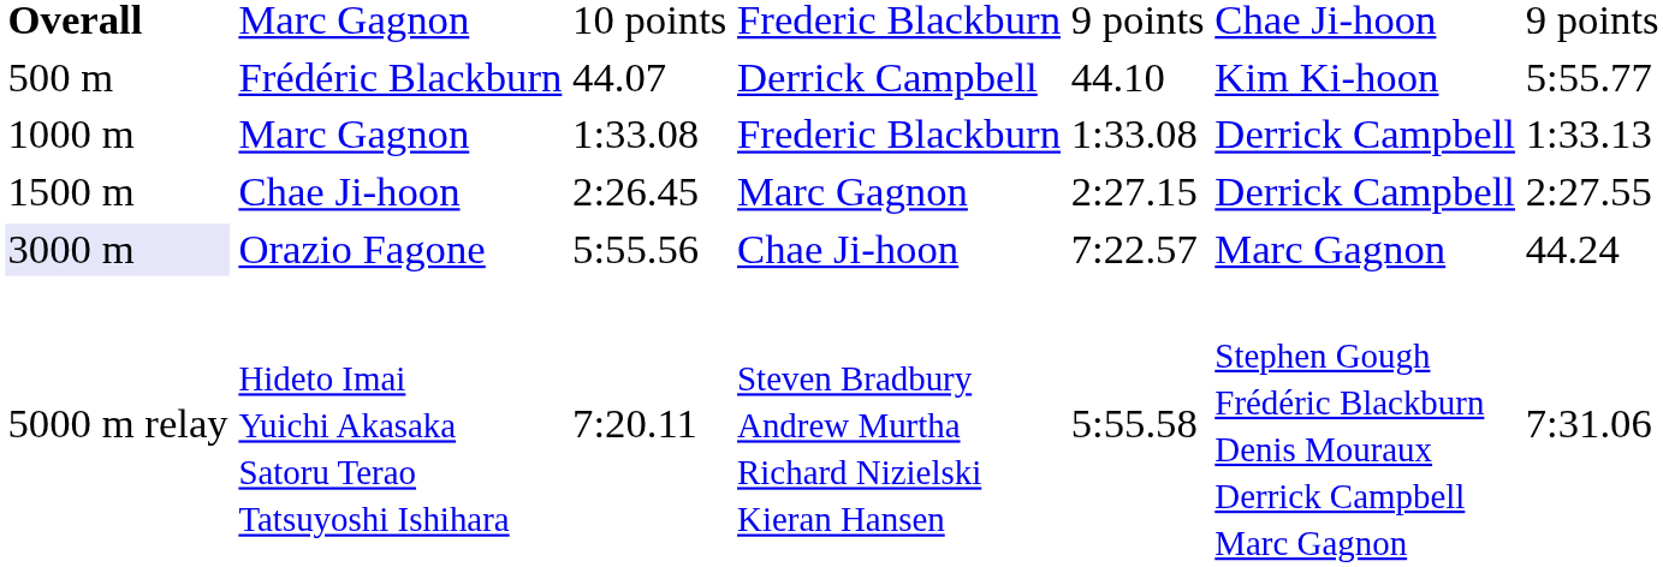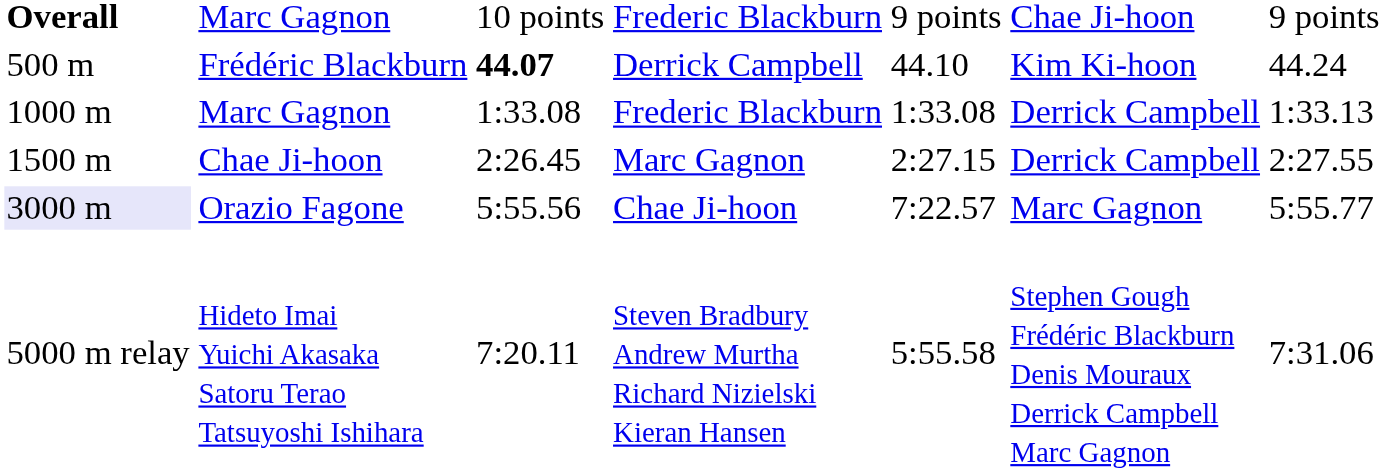Frédéric Blackburn | column 3: normal -> bold
Frédéric Blackburn | column 7: 5:55.77 -> 44.24
Orazio Fagone | column 7: 44.24 -> 5:55.77
